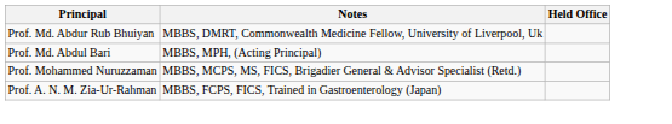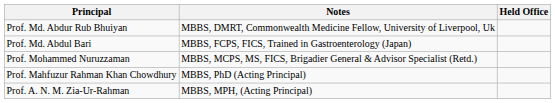Prof. Md. Abdul Bari | Notes: MBBS, MPH, (Acting Principal) -> MBBS, FCPS, FICS, Trained in Gastroenterology (Japan)
+ row: Prof. Mahfuzur Rahman Khan Chowdhury | MBBS, PhD (Acting Principal)
Prof. A. N. M. Zia-Ur-Rahman | Notes: MBBS, FCPS, FICS, Trained in Gastroenterology (Japan) -> MBBS, MPH, (Acting Principal)
